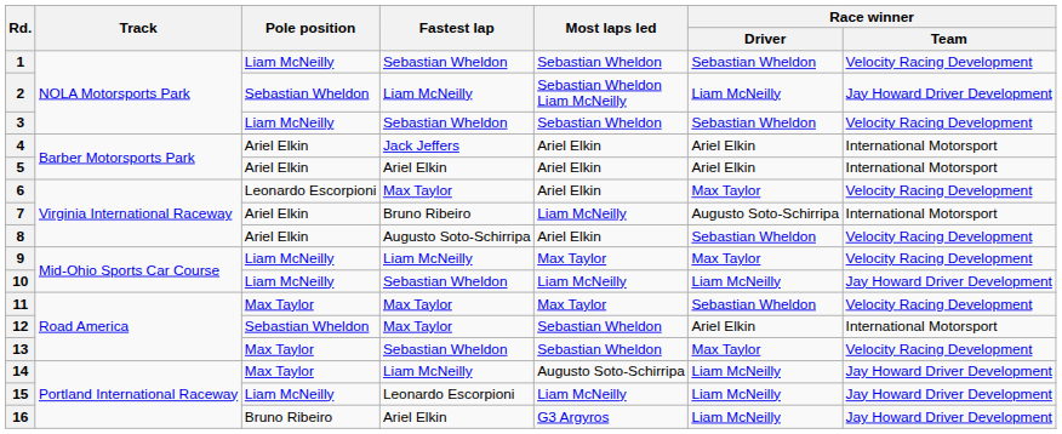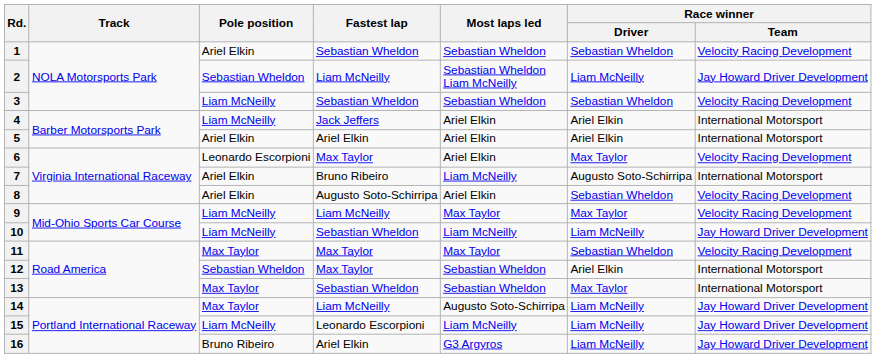1 | Pole position: Liam McNeilly -> Ariel Elkin
4 | Pole position: Ariel Elkin -> Liam McNeilly
13 | Race winner / Team: Velocity Racing Development -> International Motorsport
